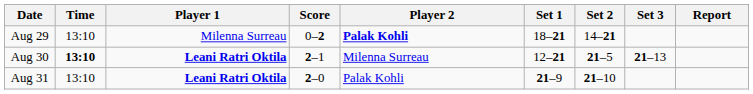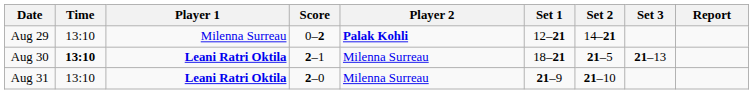Aug 29 | Set 1: 18–21 -> 12–21
Aug 30 | Set 1: 12–21 -> 18–21
Aug 31 | Player 2: Palak Kohli -> Milenna Surreau
